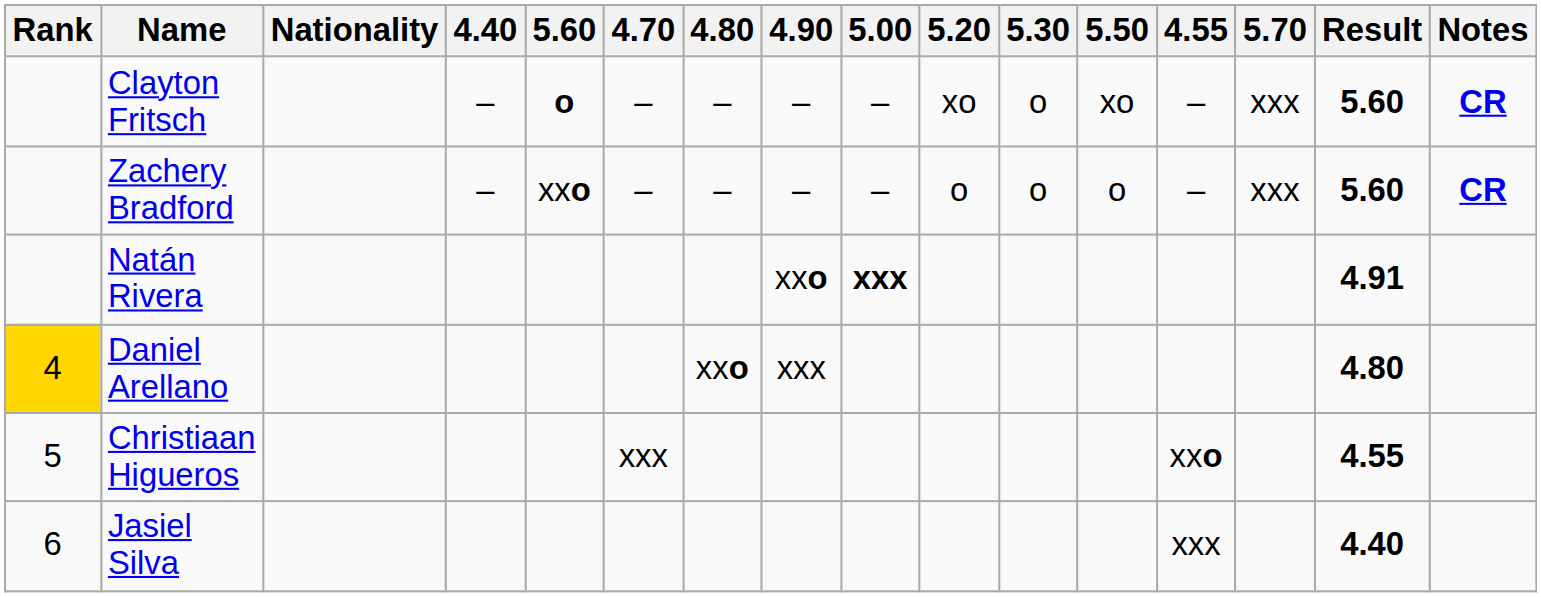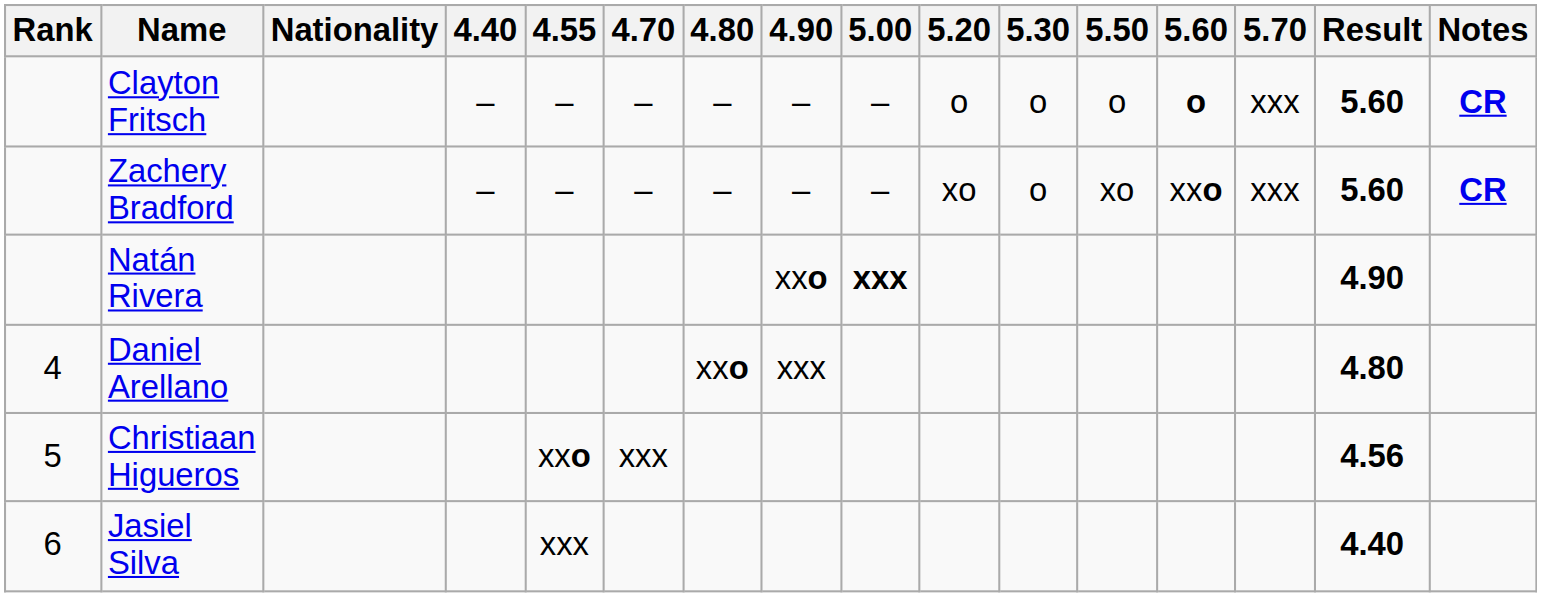columns swapped: 4.55 <-> 5.60
Clayton Fritsch | 5.20: xo -> o
Clayton Fritsch | 5.50: xo -> o
Zachery Bradford | 5.20: o -> xo
Zachery Bradford | 5.50: o -> xo
Natán Rivera | Result: 4.91 -> 4.90
Daniel Arellano | Rank: gold background -> no background
Christiaan Higueros | Result: 4.55 -> 4.56
